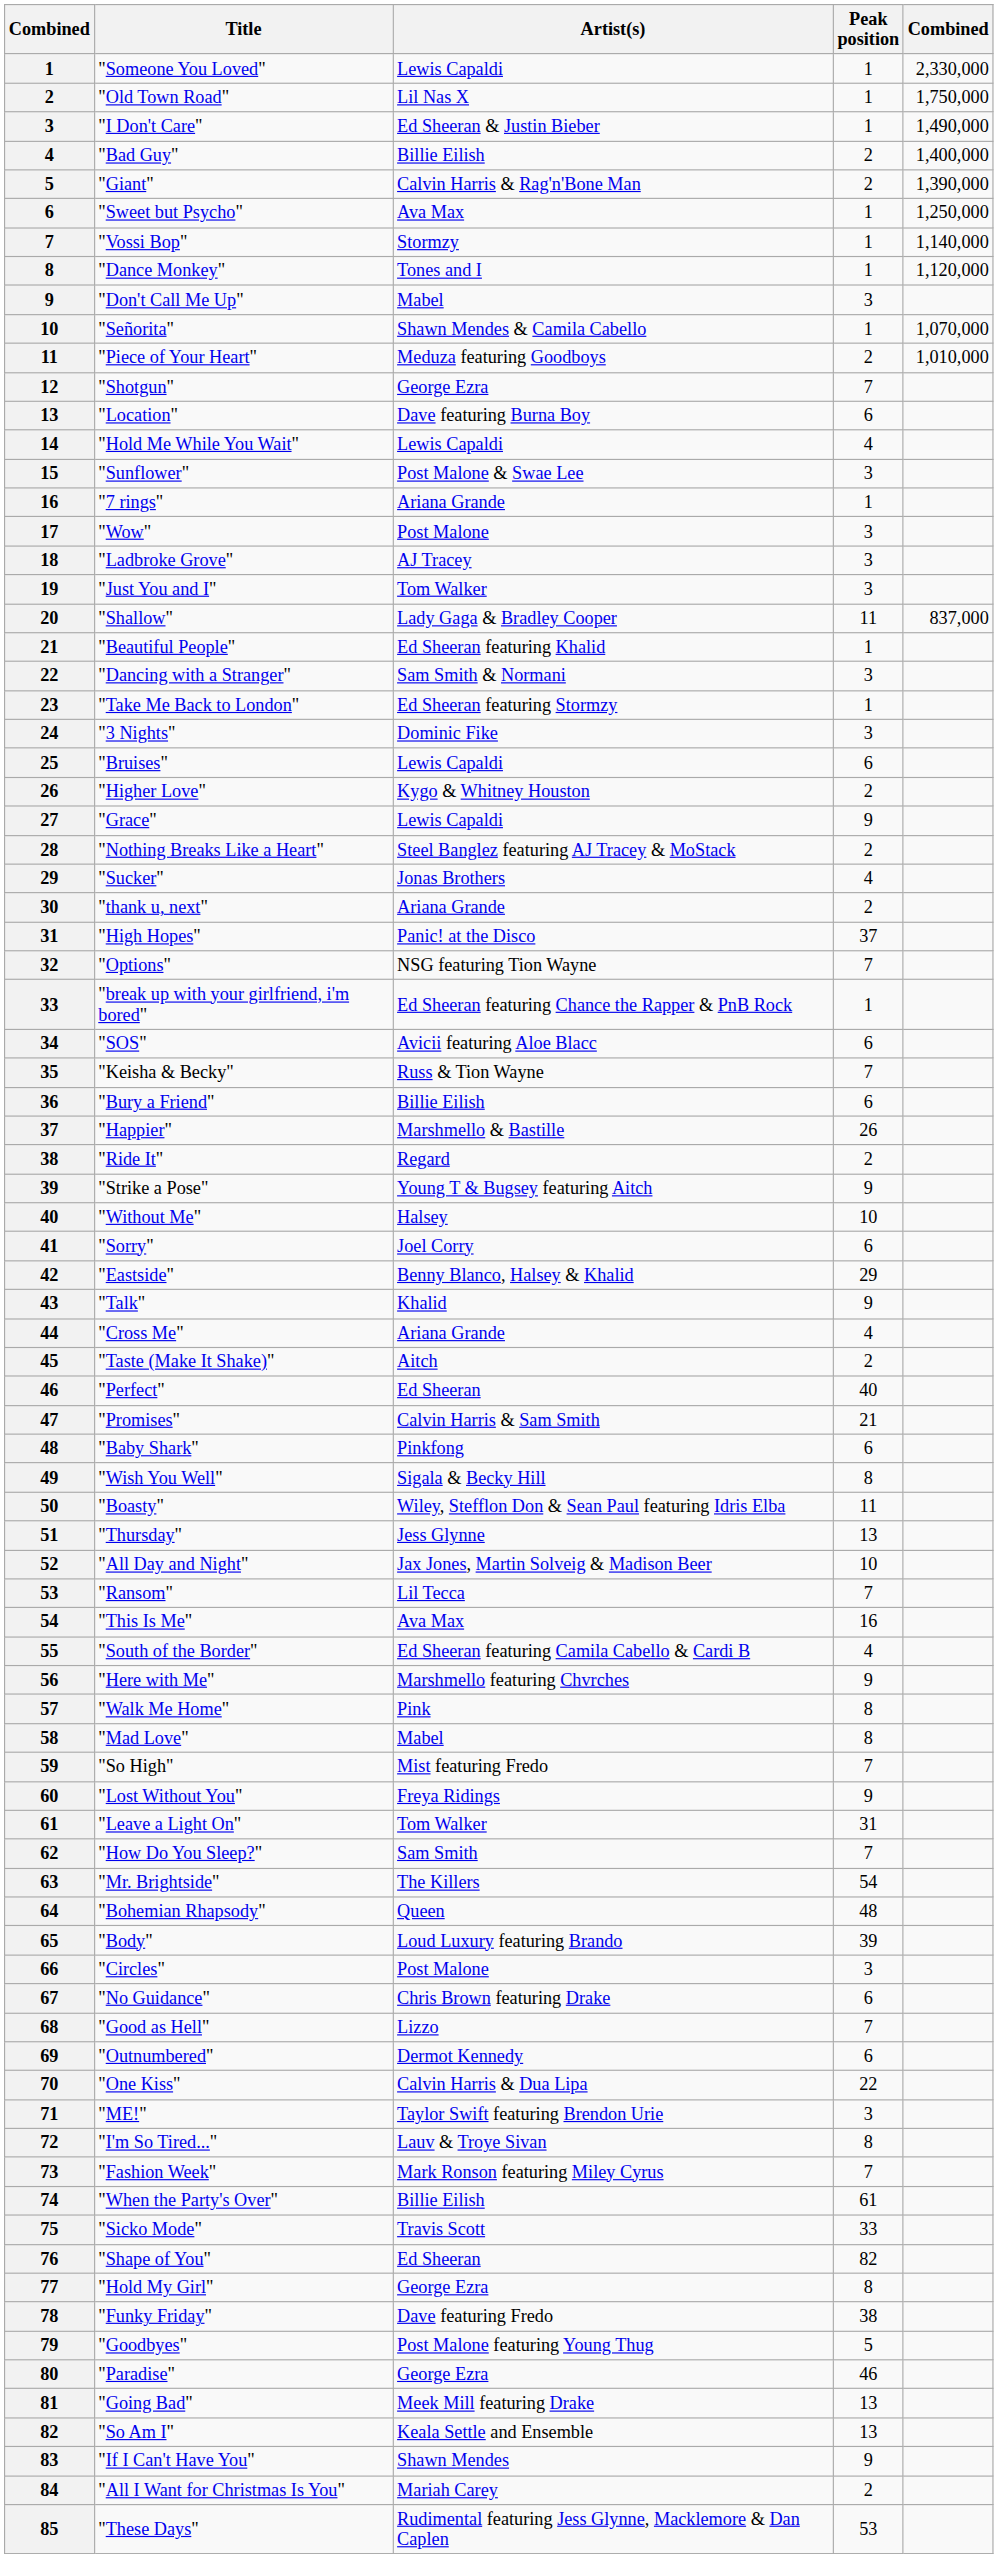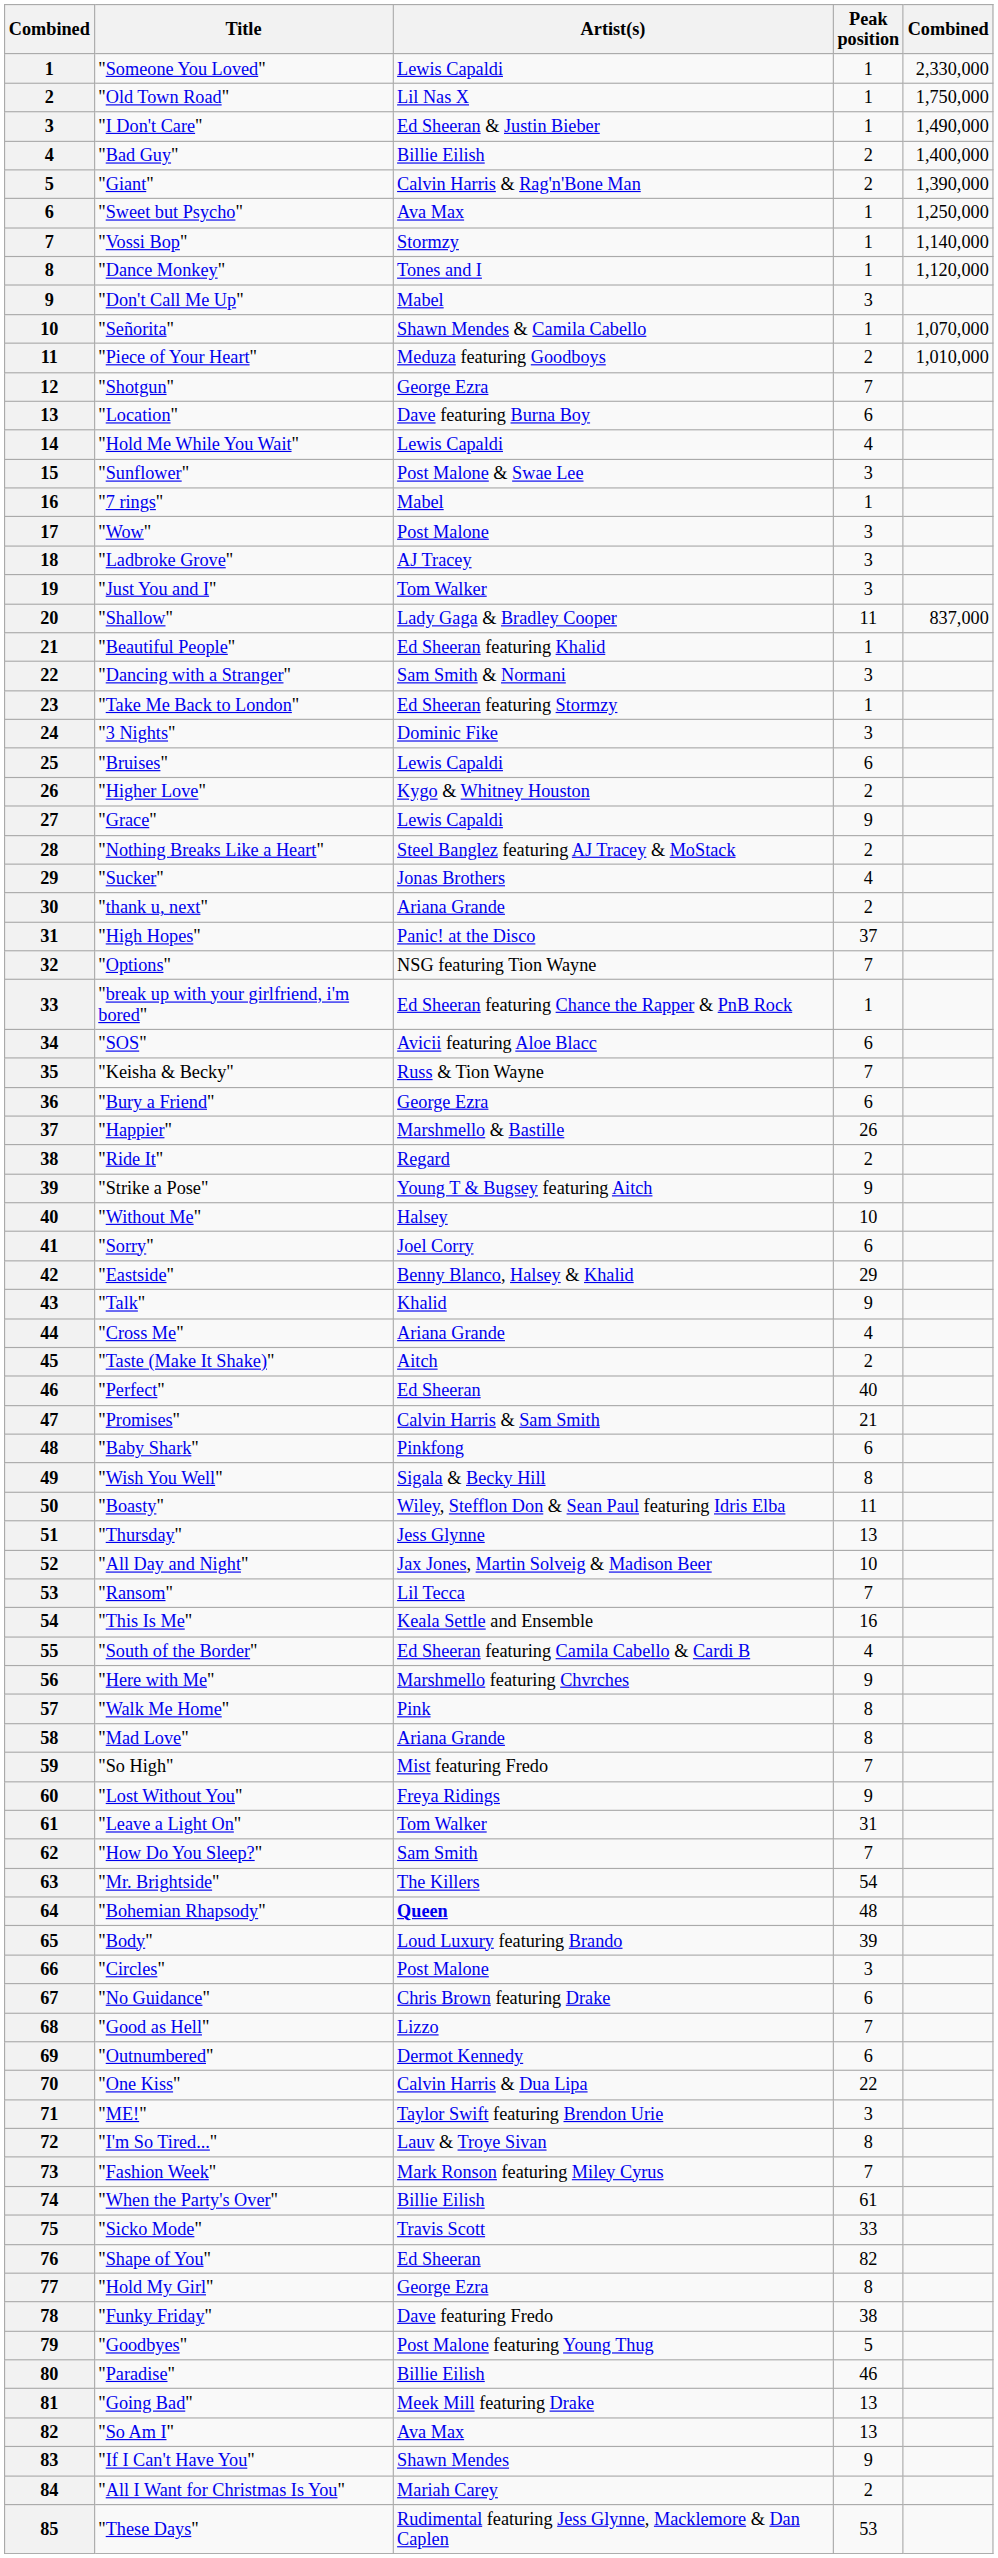"7 rings" | Artist(s): Ariana Grande -> Mabel
"Bury a Friend" | Artist(s): Billie Eilish -> George Ezra
"This Is Me" | Artist(s): Ava Max -> Keala Settle and Ensemble
"Mad Love" | Artist(s): Mabel -> Ariana Grande
"Bohemian Rhapsody" | Artist(s): normal -> bold
"Paradise" | Artist(s): George Ezra -> Billie Eilish
"So Am I" | Artist(s): Keala Settle and Ensemble -> Ava Max
